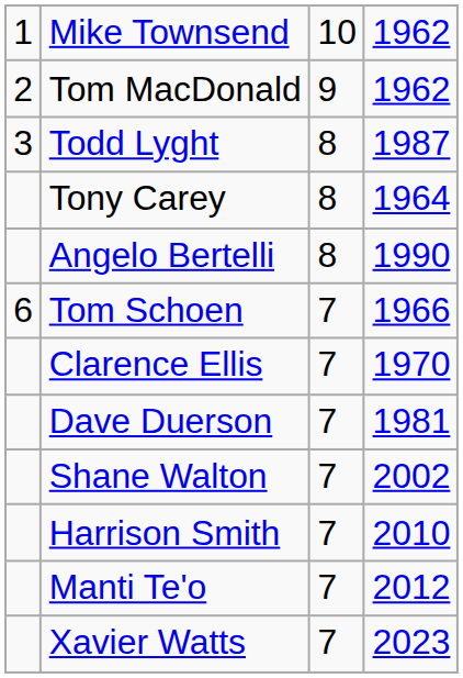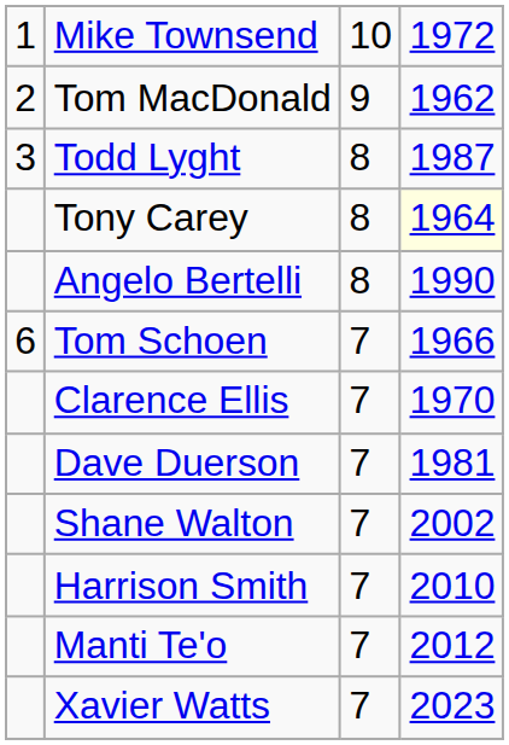Mike Townsend | column 4: 1962 -> 1972
Tony Carey | column 4: no background -> lightyellow background
